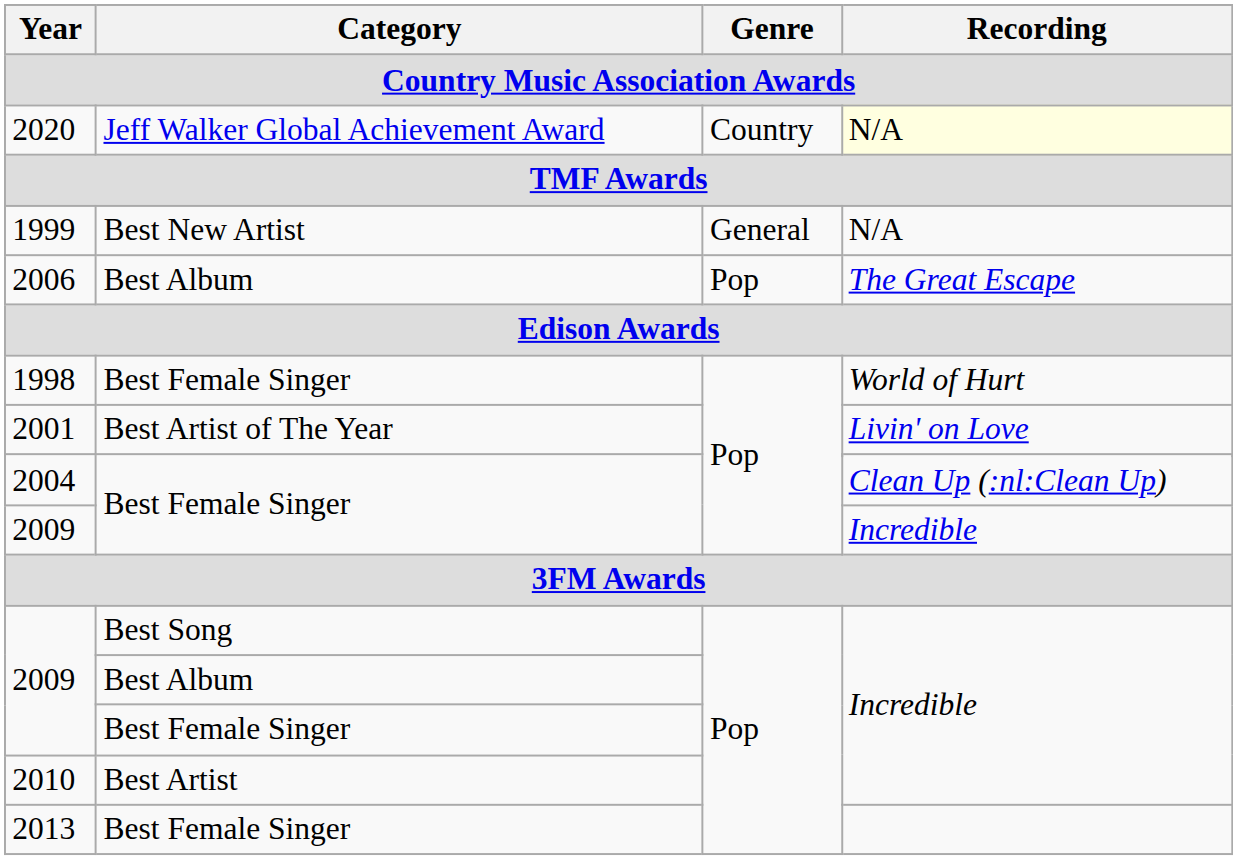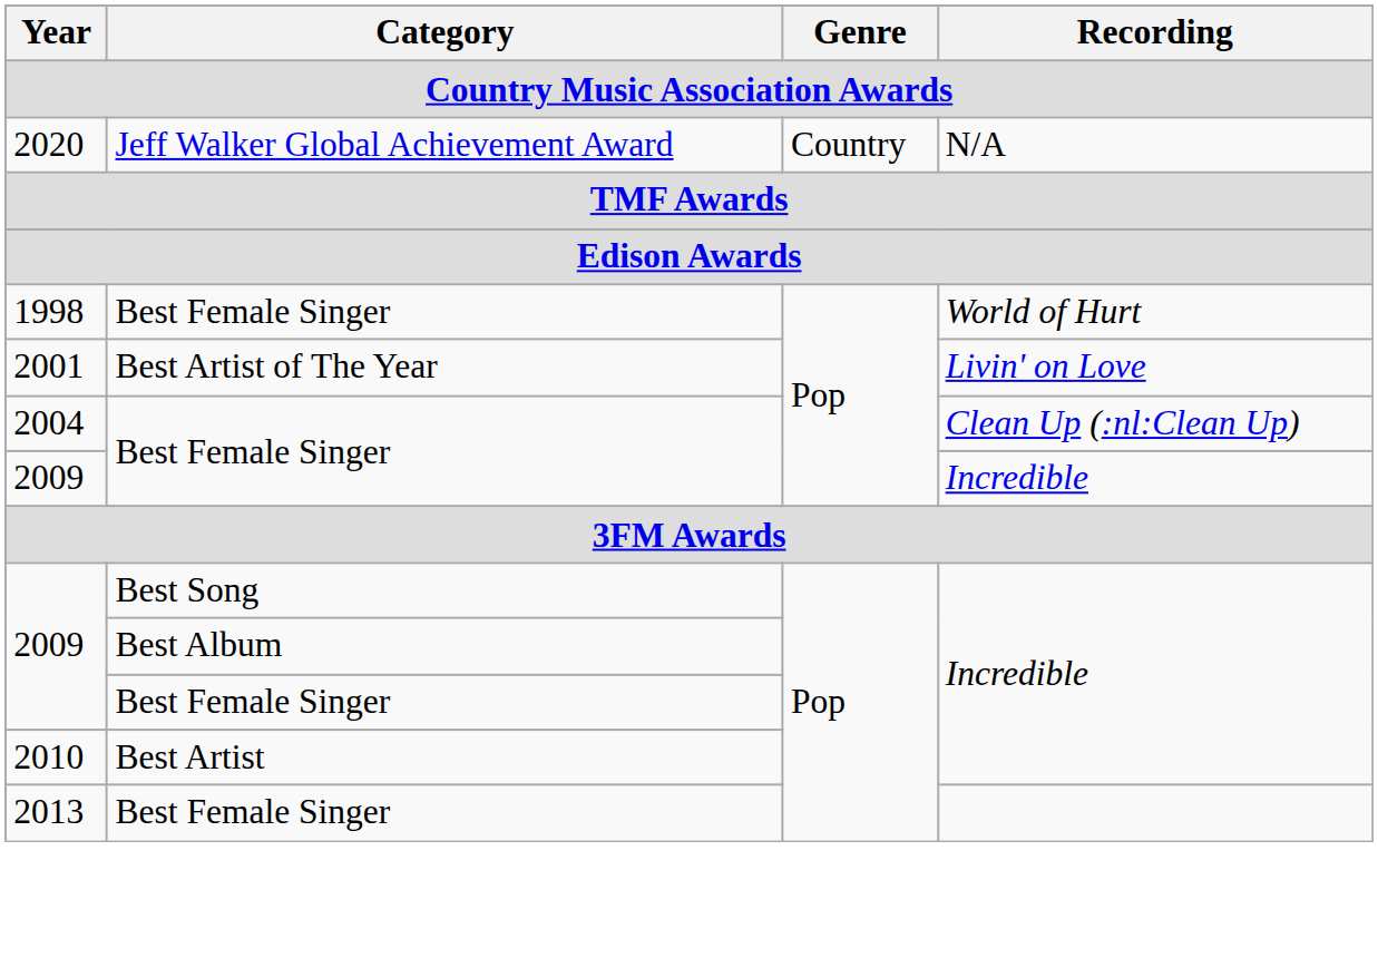2020 | Recording: lightyellow background -> no background
- row: 1999 | Best New Artist | General | N/A
- row: 2006 | Best Album | Pop | The Great Escape
